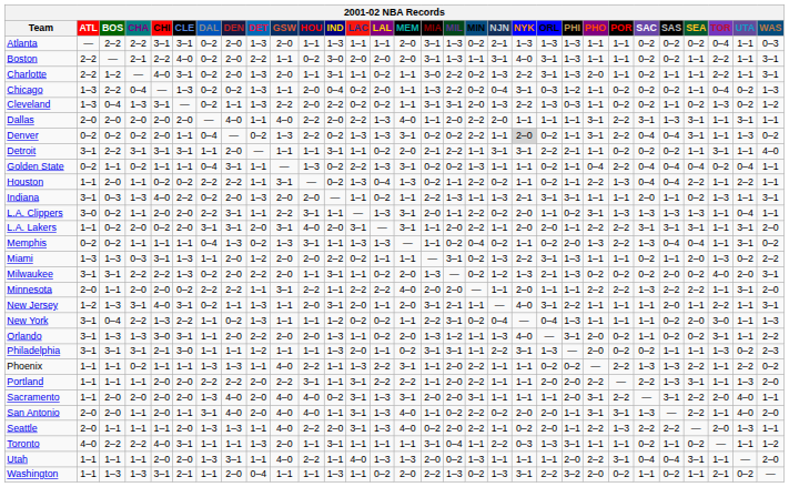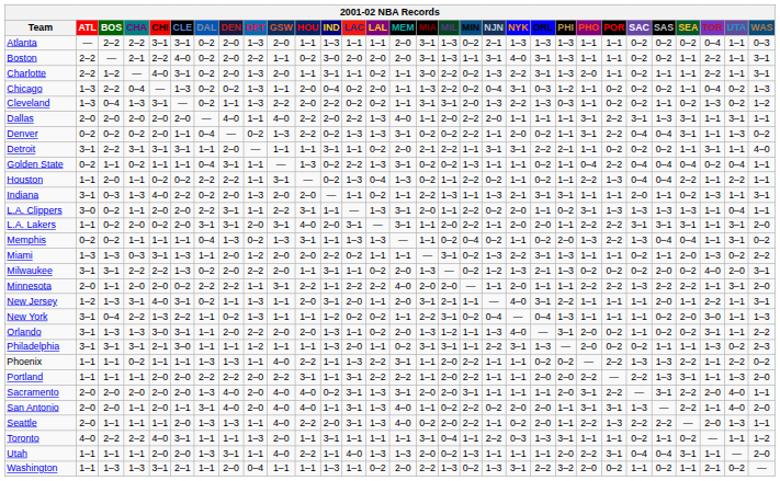Denver | NYK: lightgrey background -> no background
Sacramento | ATL: 1–1 -> 2–0
